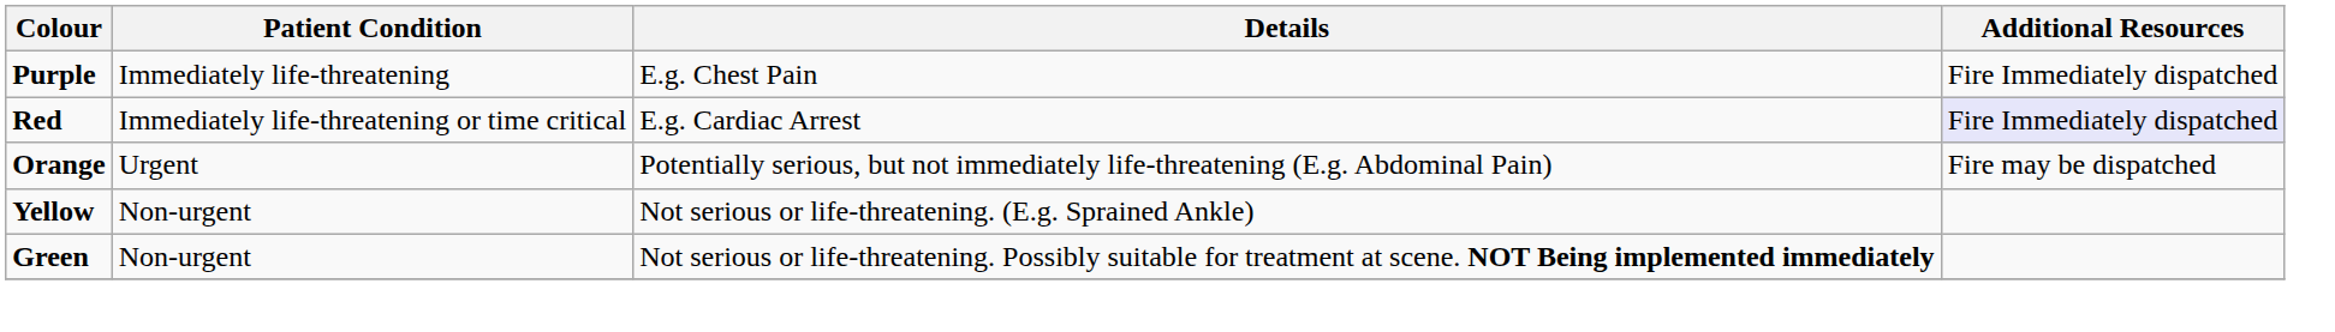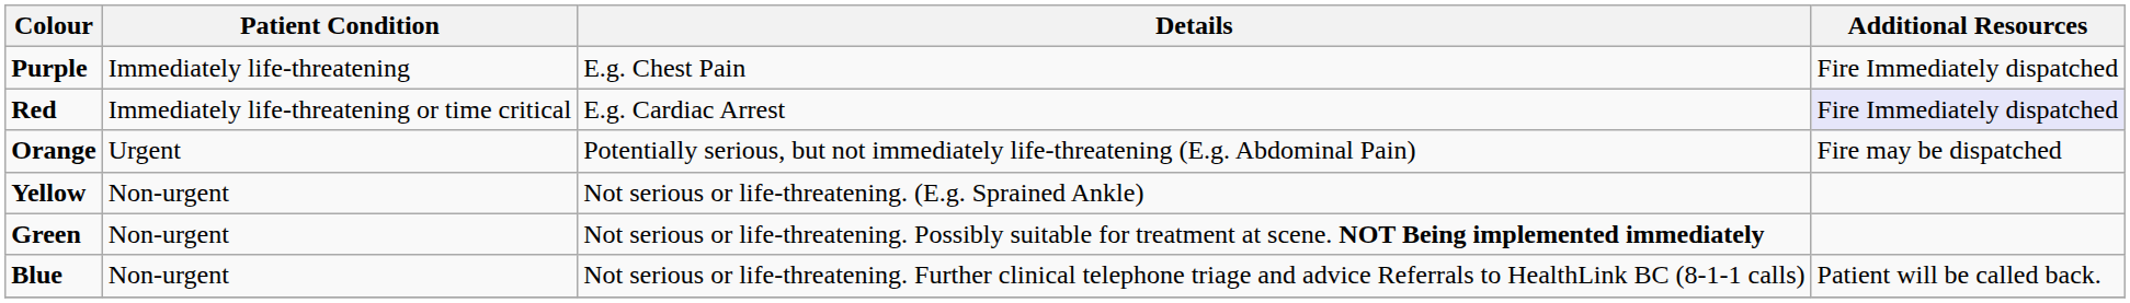+ row: Blue | Non-urgent | Not serious or life-threatening. Further clinical telephone triage and advice Referrals to HealthLink BC (8-1-1 calls) | Patient will be called back.
